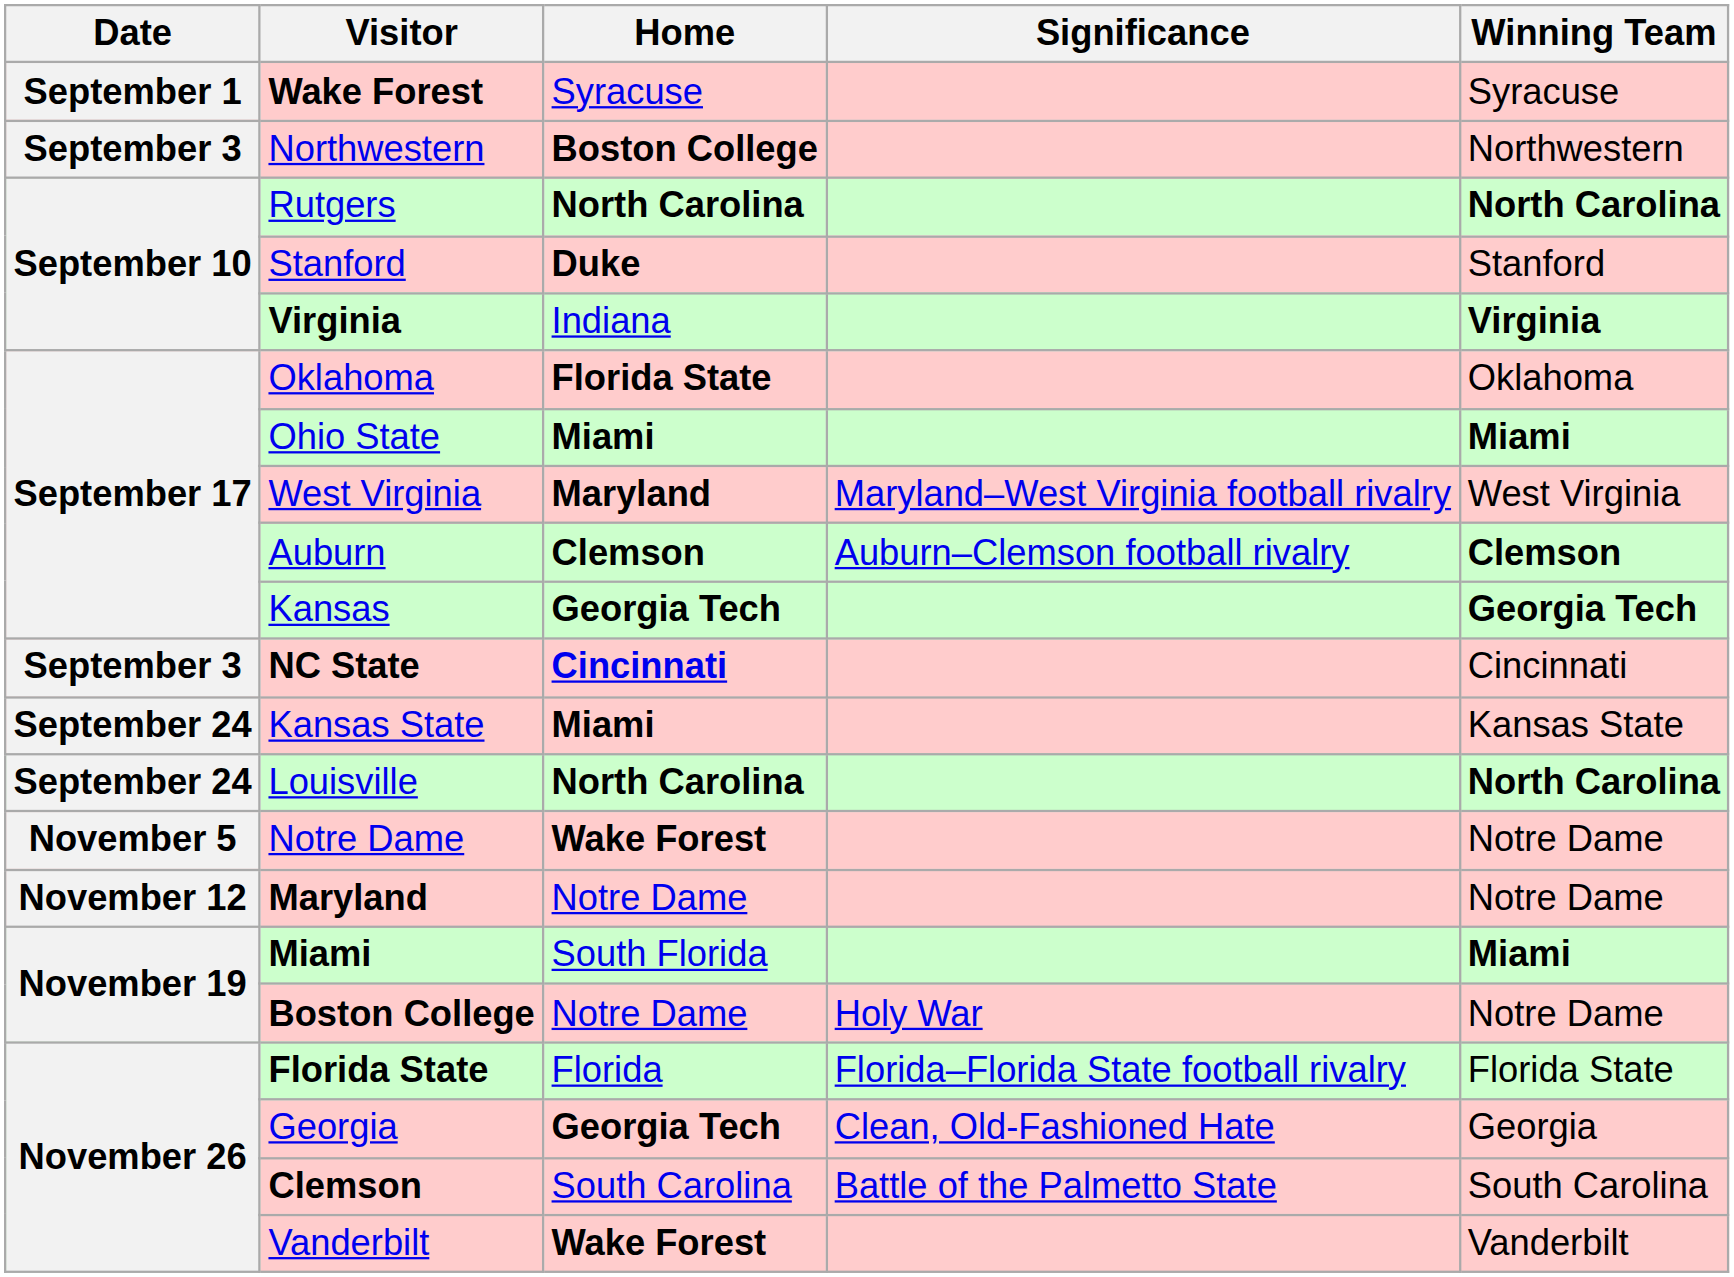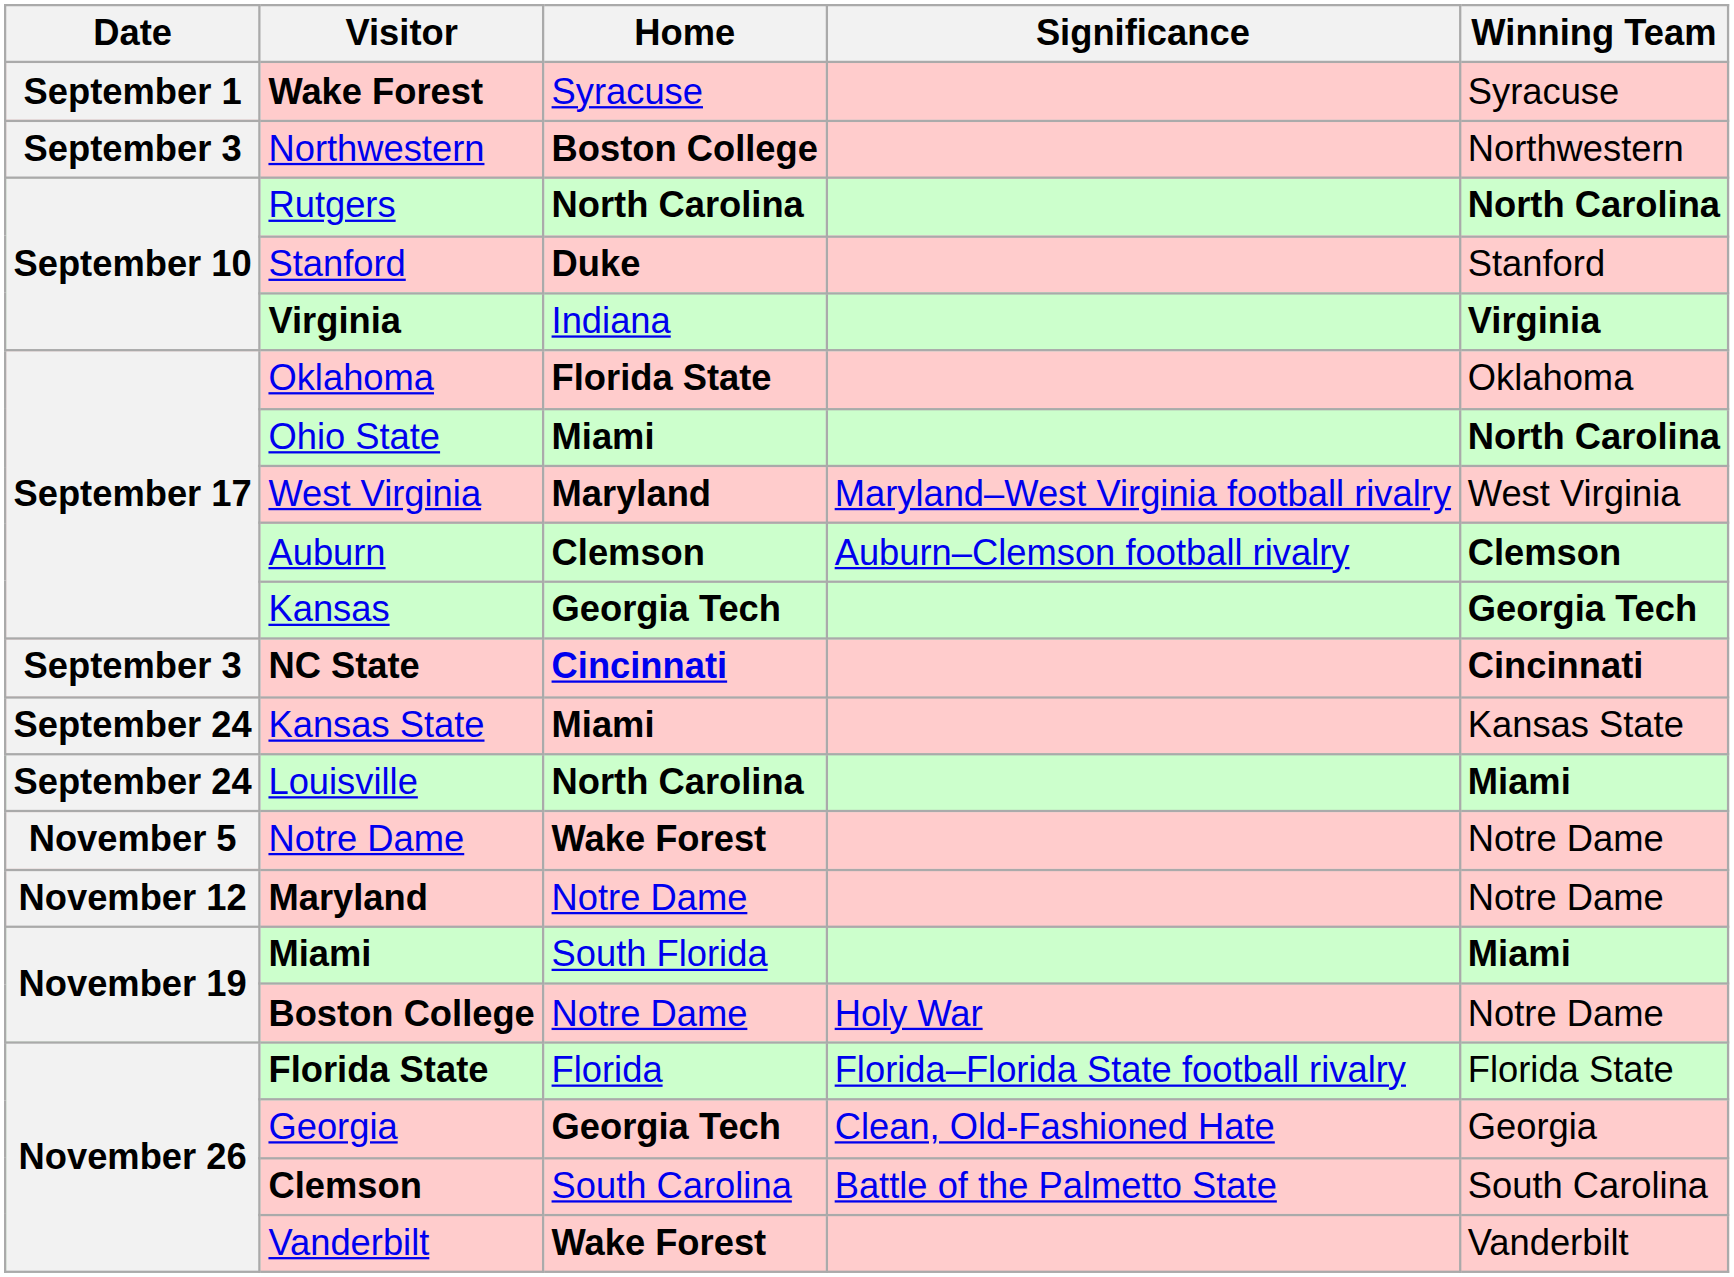Ohio State | Winning Team: Miami -> North Carolina
NC State | Winning Team: normal -> bold
Louisville | Winning Team: North Carolina -> Miami
